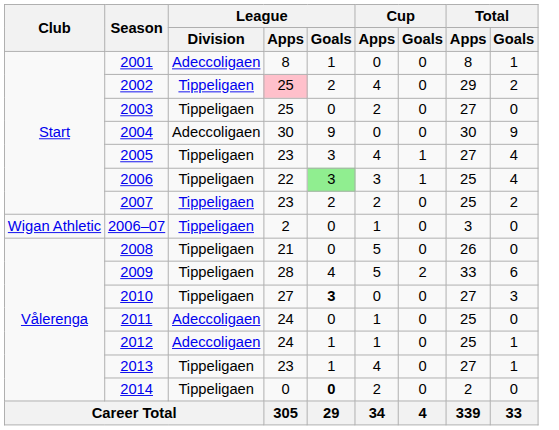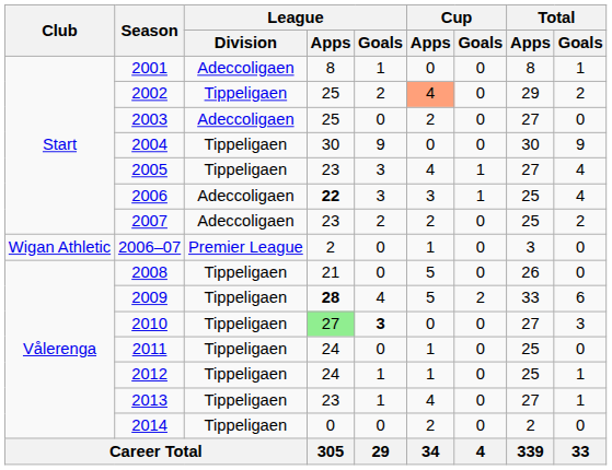2002 | League / Apps: pink background -> no background
2002 | Cup / Apps: no background -> lightsalmon background
2003 | League / Division: Tippeligaen -> Adeccoligaen
2004 | League / Division: Adeccoligaen -> Tippeligaen
2006 | League / Division: Tippeligaen -> Adeccoligaen
2006 | League / Apps: normal -> bold
2006 | League / Goals: lightgreen background -> no background
2007 | League / Division: Tippeligaen -> Adeccoligaen
2006–07 | League / Division: Tippeligaen -> Premier League
2009 | League / Apps: normal -> bold
2010 | League / Apps: no background -> lightgreen background
2011 | League / Division: Adeccoligaen -> Tippeligaen
2012 | League / Division: Adeccoligaen -> Tippeligaen
2014 | League / Goals: bold -> normal
